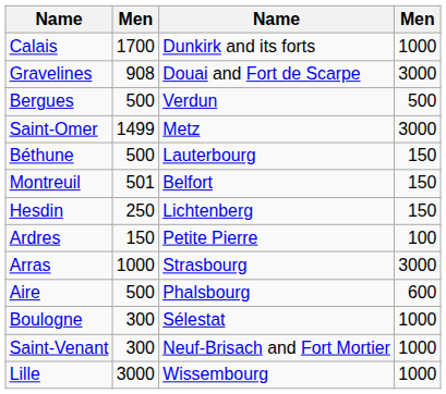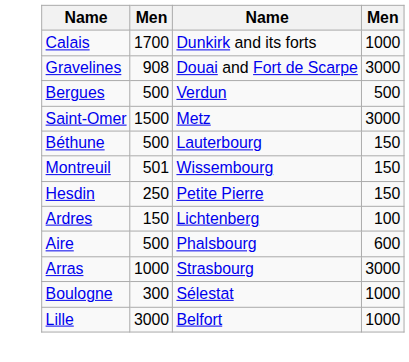Saint-Omer | column 2: 1499 -> 1500
Montreuil | column 3: Belfort -> Wissembourg
Hesdin | column 3: Lichtenberg -> Petite Pierre
Ardres | column 3: Petite Pierre -> Lichtenberg
rows swapped: Aire <-> Arras
- row: Saint-Venant | 300 | Neuf-Brisach and Fort Mortier | 1000
Lille | column 3: Wissembourg -> Belfort
